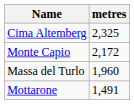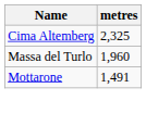- row: Monte Capio | 2,172
